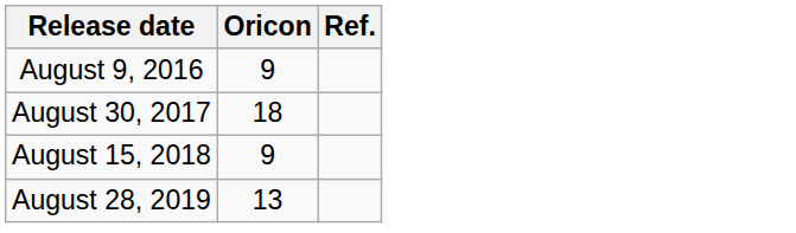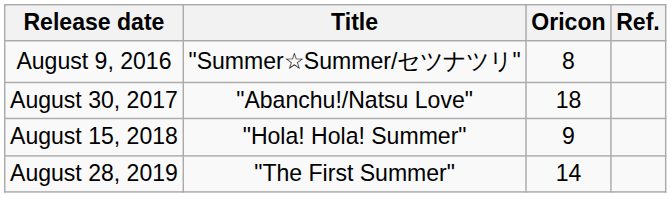+ column: Title | "Summer☆Summer/セツナツリ" | "Abanchu!/Natsu Love" | "Hola! Hola! Summer" | "The First Summer"
August 9, 2016 | Oricon: 9 -> 8
August 28, 2019 | Oricon: 13 -> 14
